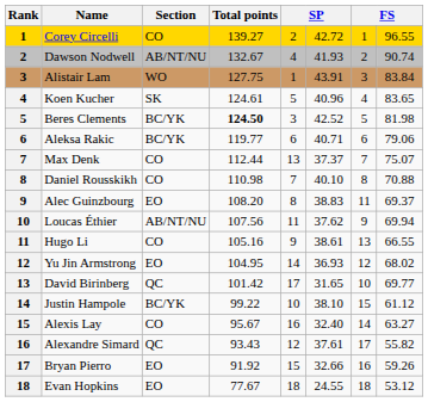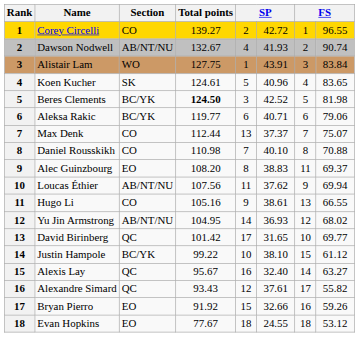Yu Jin Armstrong | Section: EO -> AB/NT/NU
Alexis Lay | Section: CO -> QC
